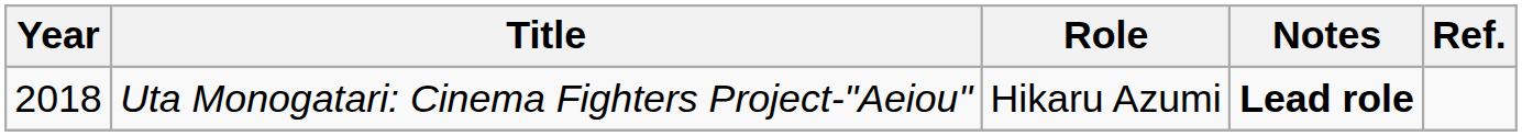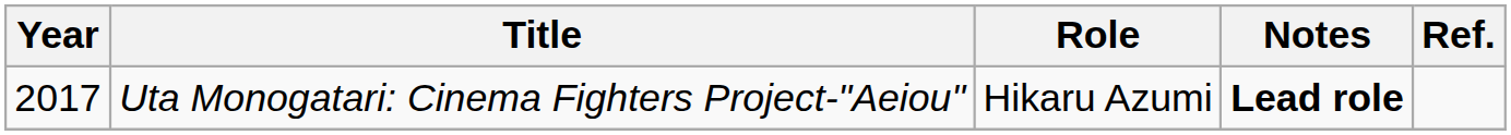Uta Monogatari: Cinema Fighters Project-"Aeiou" | Year: 2018 -> 2017
